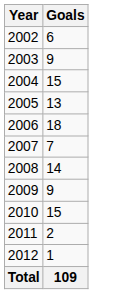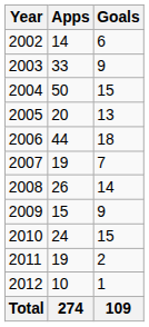+ column: Apps | 14 | 33 | 50 | 20 | 44 | 19 | 26 | 15 | 24 | 19 | 10 | 274
